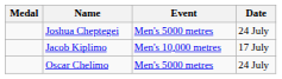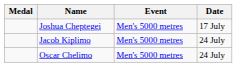Joshua Cheptegei | Date: 24 July -> 17 July
Jacob Kiplimo | Event: Men's 10,000 metres -> Men's 5000 metres
Jacob Kiplimo | Date: 17 July -> 24 July
